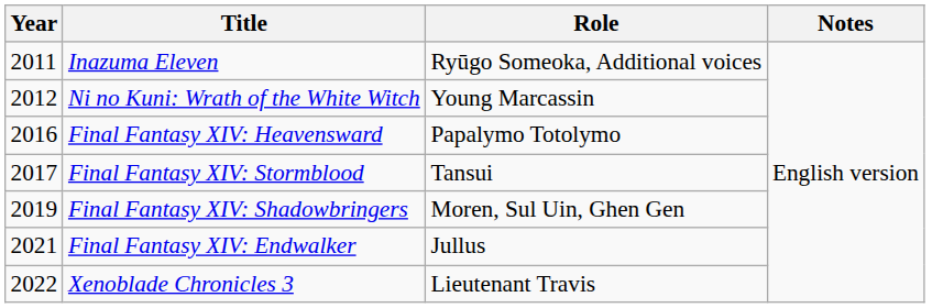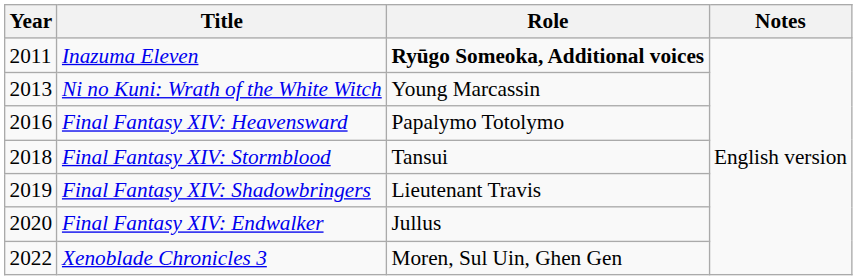Inazuma Eleven | Role: normal -> bold
Ni no Kuni: Wrath of the White Witch | Year: 2012 -> 2013
Final Fantasy XIV: Stormblood | Year: 2017 -> 2018
Final Fantasy XIV: Shadowbringers | Role: Moren, Sul Uin, Ghen Gen -> Lieutenant Travis
Final Fantasy XIV: Endwalker | Year: 2021 -> 2020
Xenoblade Chronicles 3 | Role: Lieutenant Travis -> Moren, Sul Uin, Ghen Gen
